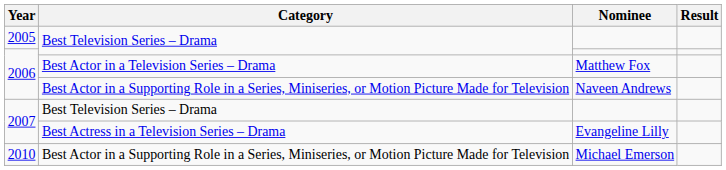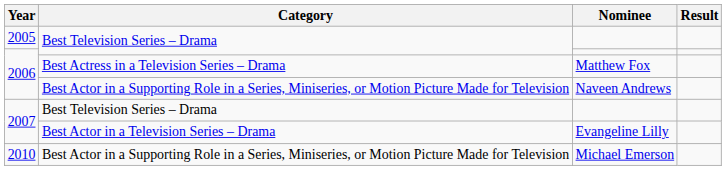Matthew Fox | Category: Best Actor in a Television Series – Drama -> Best Actress in a Television Series – Drama
Evangeline Lilly | Category: Best Actress in a Television Series – Drama -> Best Actor in a Television Series – Drama
